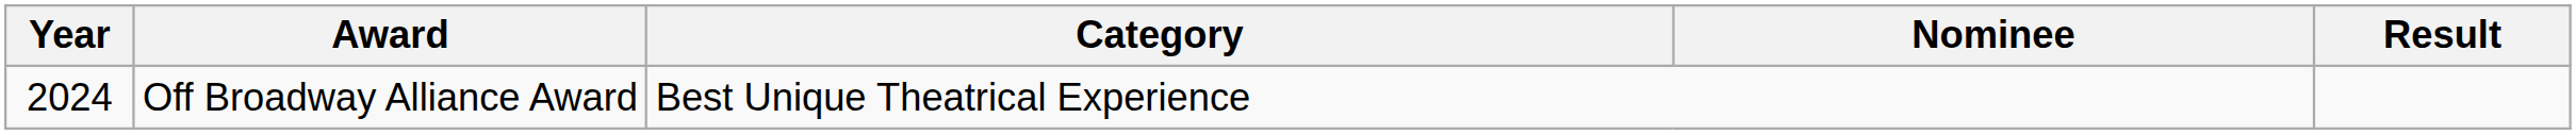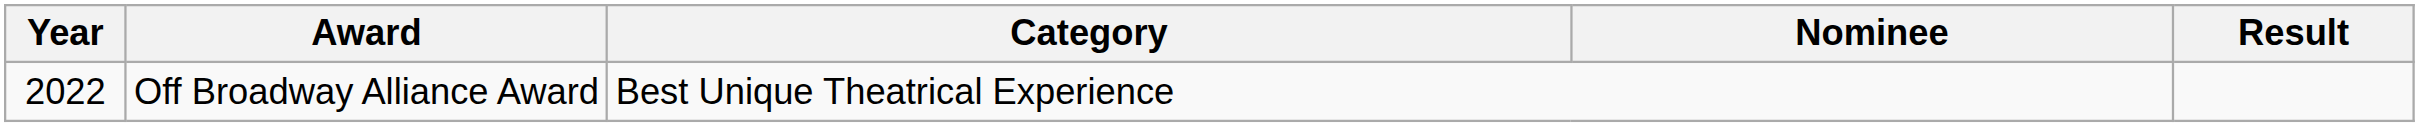Off Broadway Alliance Award | Year: 2024 -> 2022
